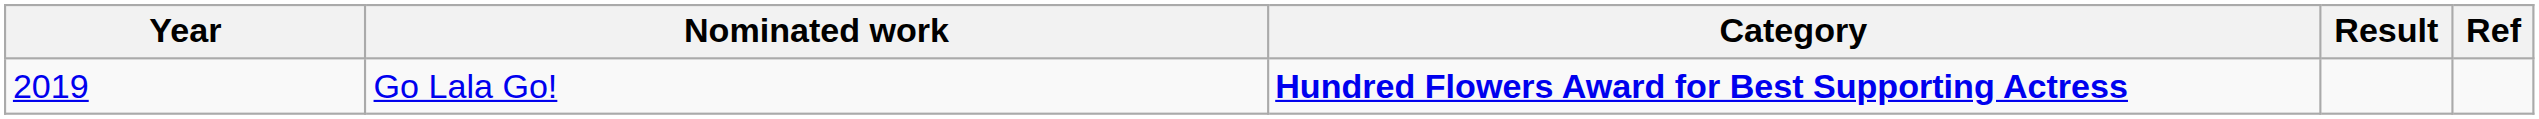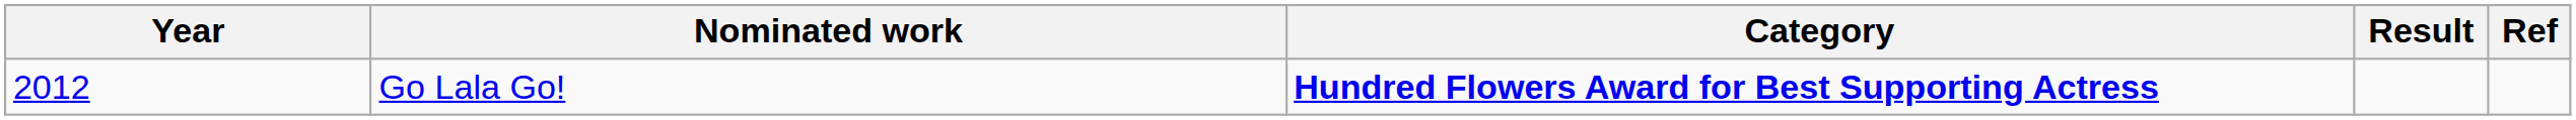Go Lala Go! | Year: 2019 -> 2012
